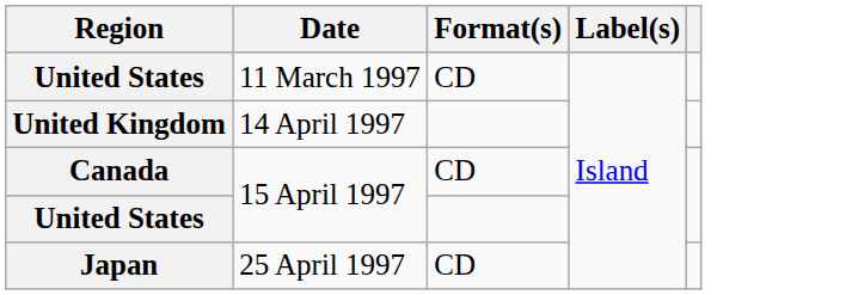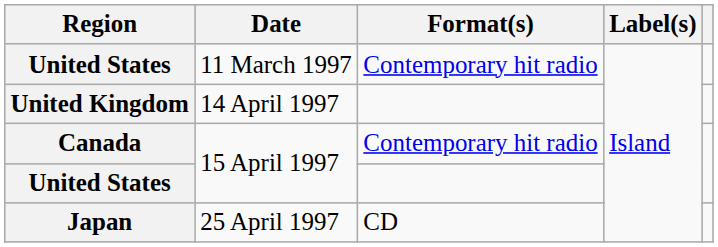United States / 11 March 1997 | Format(s): CD -> Contemporary hit radio
Canada | Format(s): CD -> Contemporary hit radio
